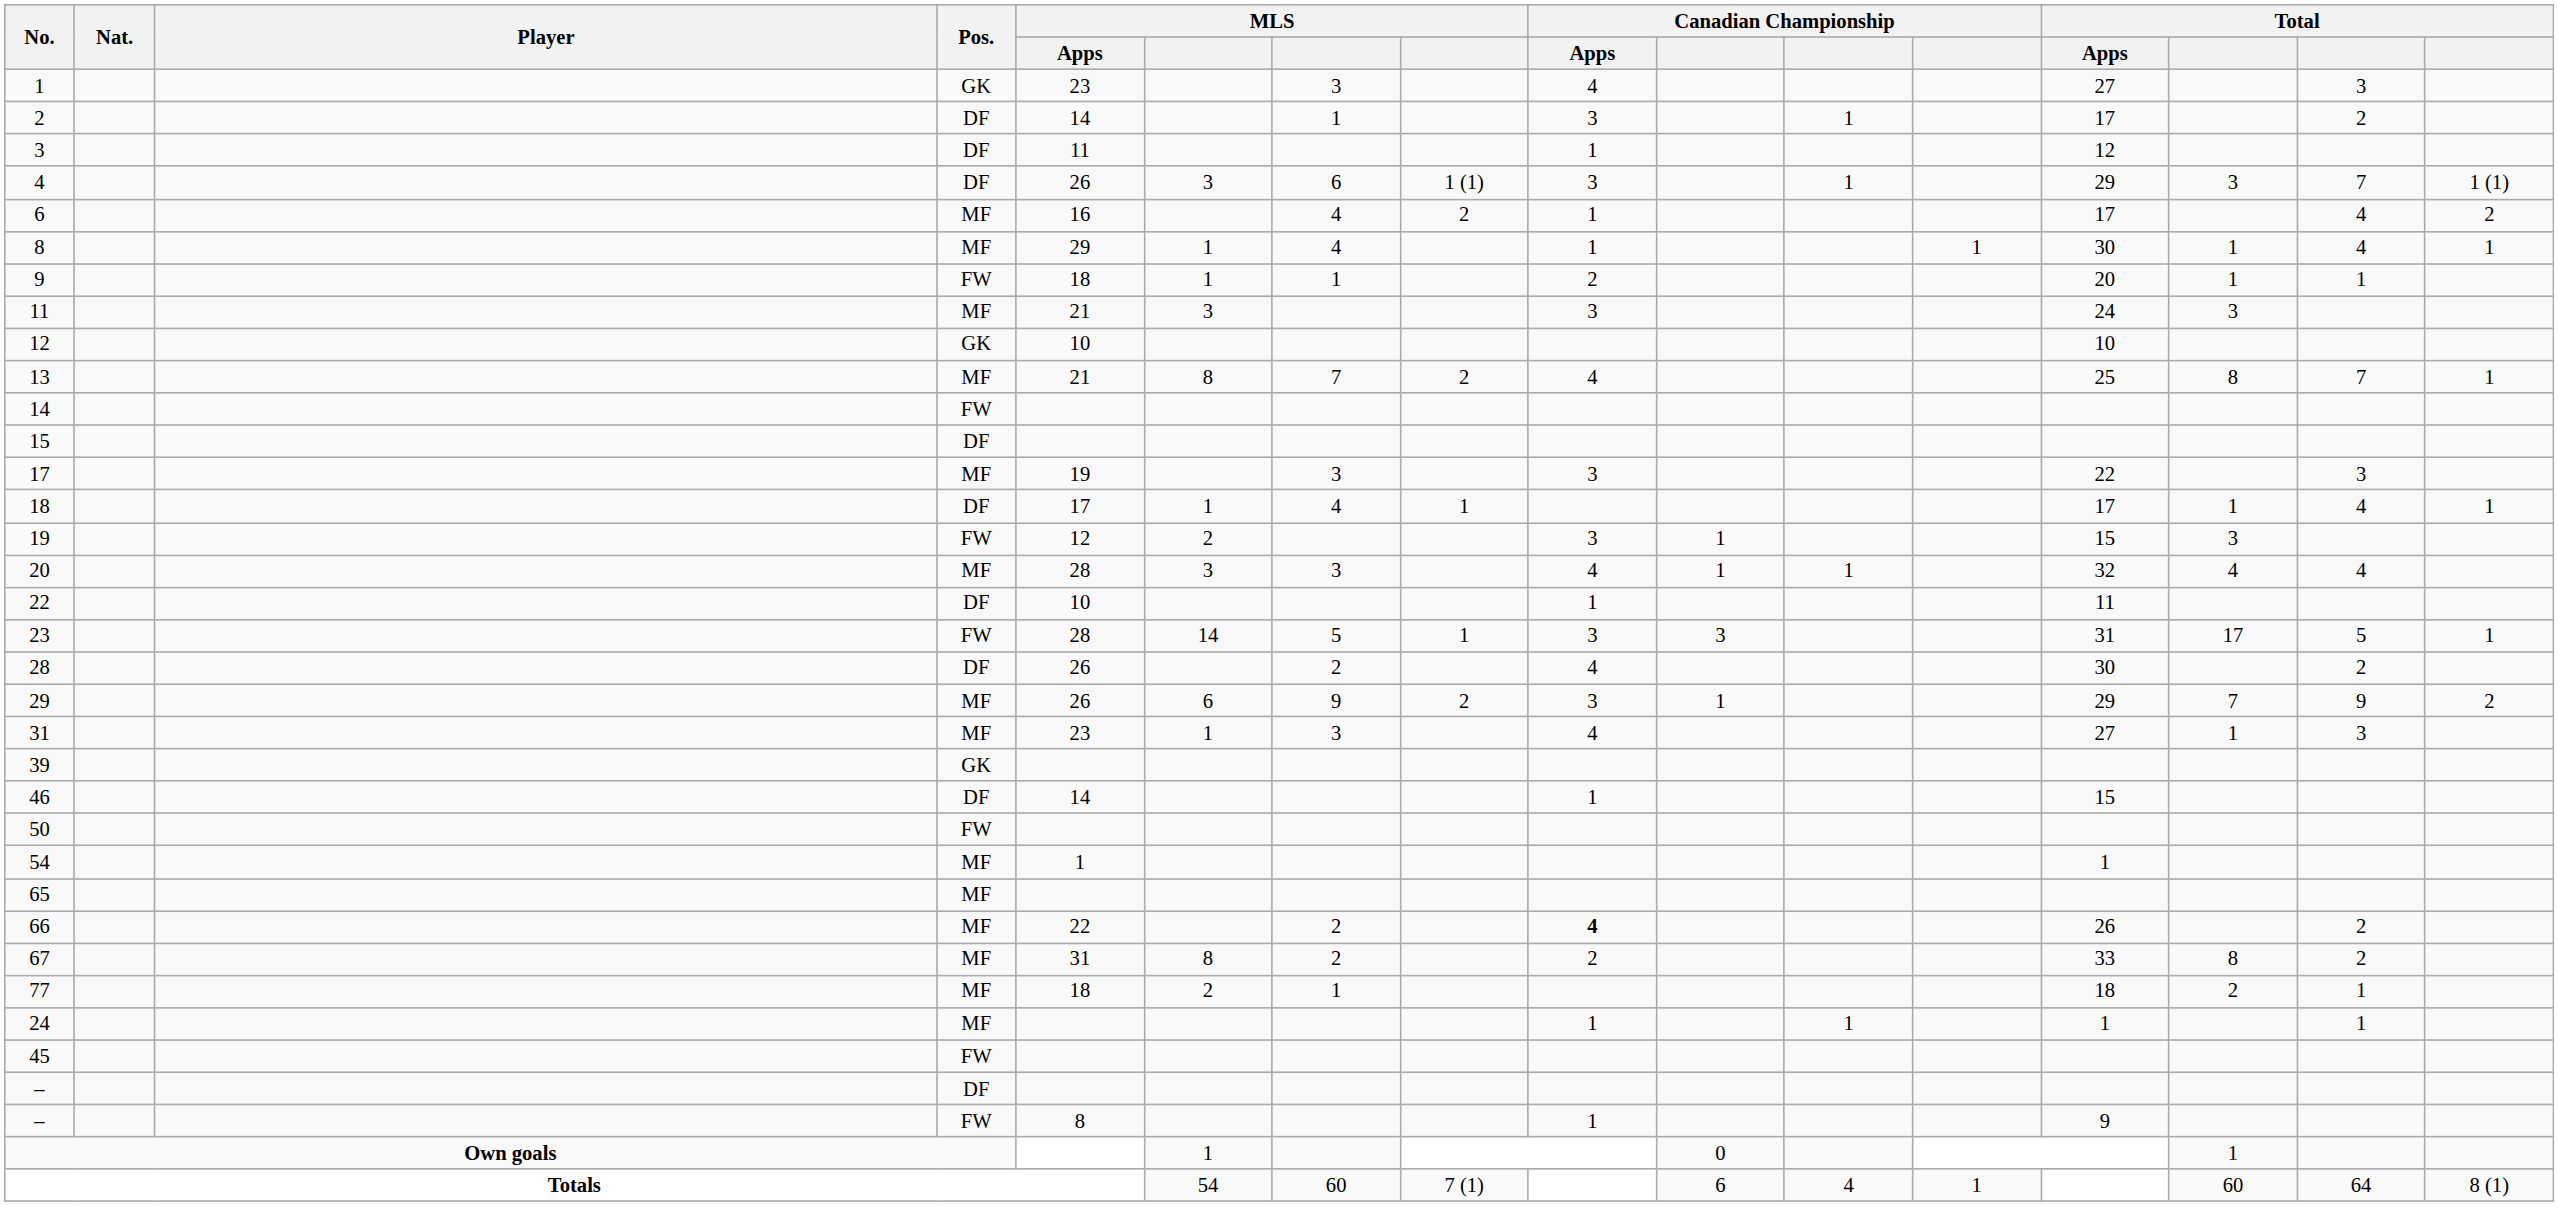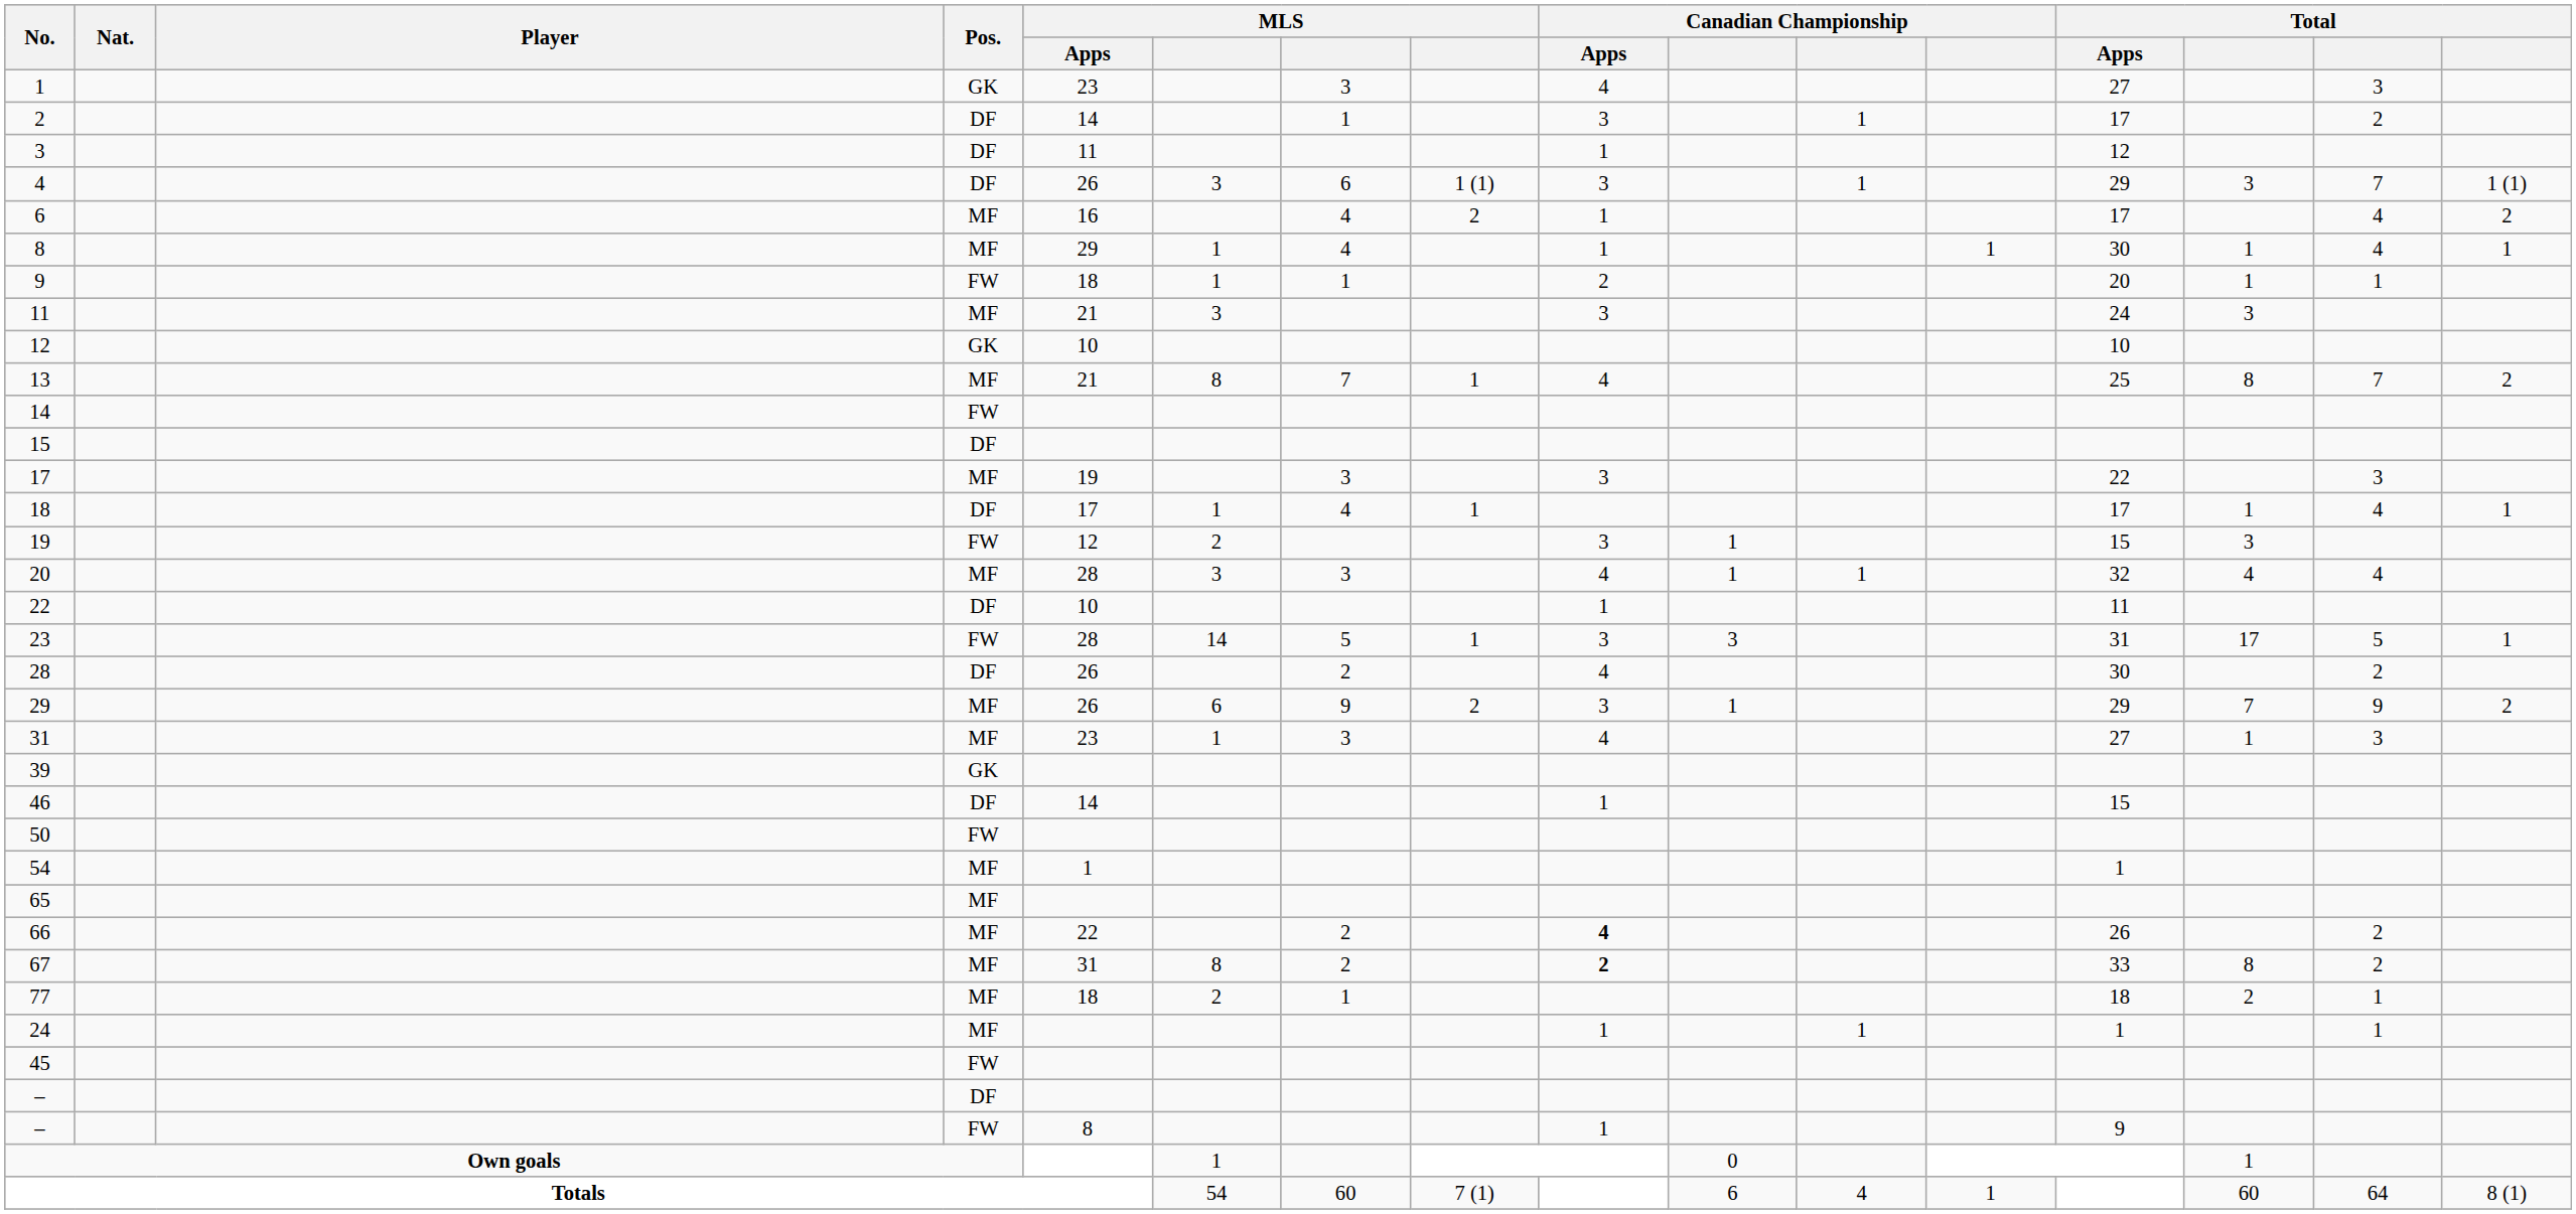13 | column 8: 2 -> 1
13 | column 16: 1 -> 2
67 | Canadian Championship / Apps: normal -> bold
